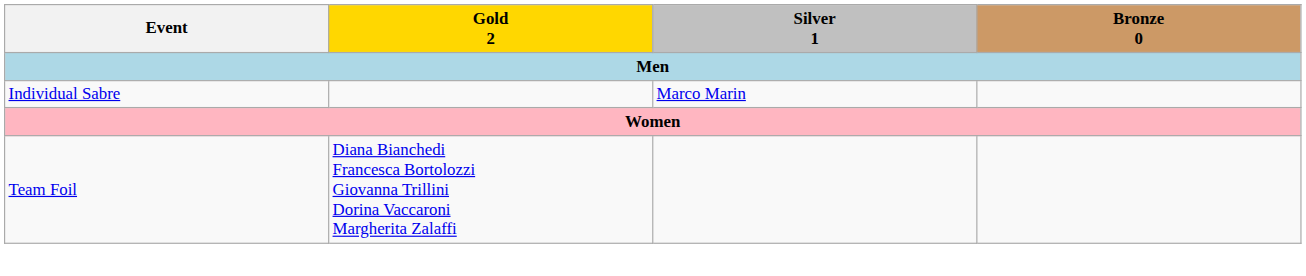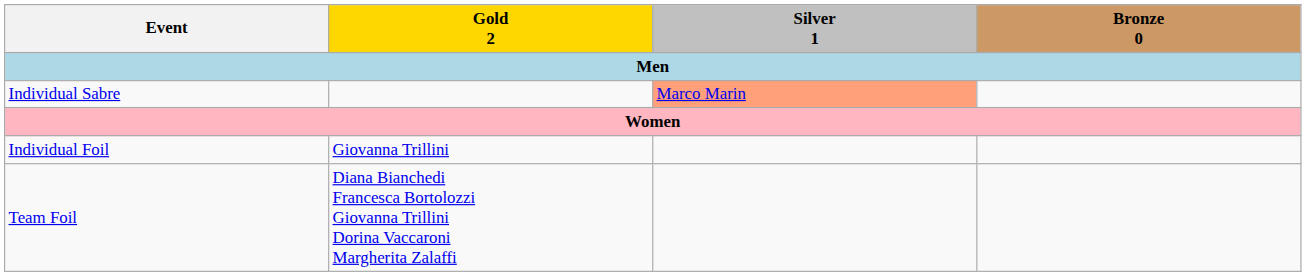Individual Sabre | Silver 1: no background -> lightsalmon background
+ row: Individual Foil | Giovanna Trillini
